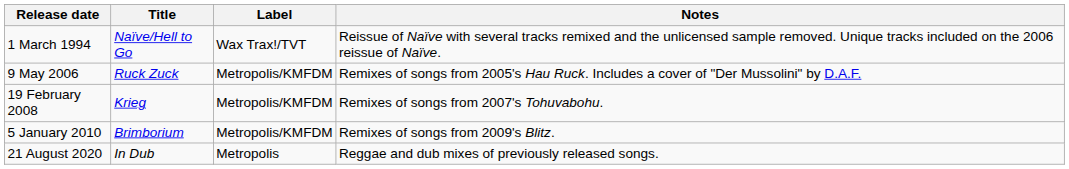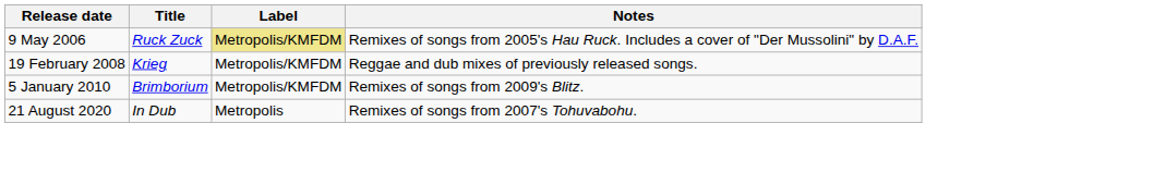- row: 1 March 1994 | Naïve/Hell to Go | Wax Trax!/TVT | Reissue of Naïve with several tracks remixed and the unlicensed sample removed. Unique tracks included on the 2006 reissue of Naïve.
9 May 2006 | Label: no background -> khaki background
19 February 2008 | Notes: Remixes of songs from 2007's Tohuvabohu. -> Reggae and dub mixes of previously released songs.
21 August 2020 | Notes: Reggae and dub mixes of previously released songs. -> Remixes of songs from 2007's Tohuvabohu.
